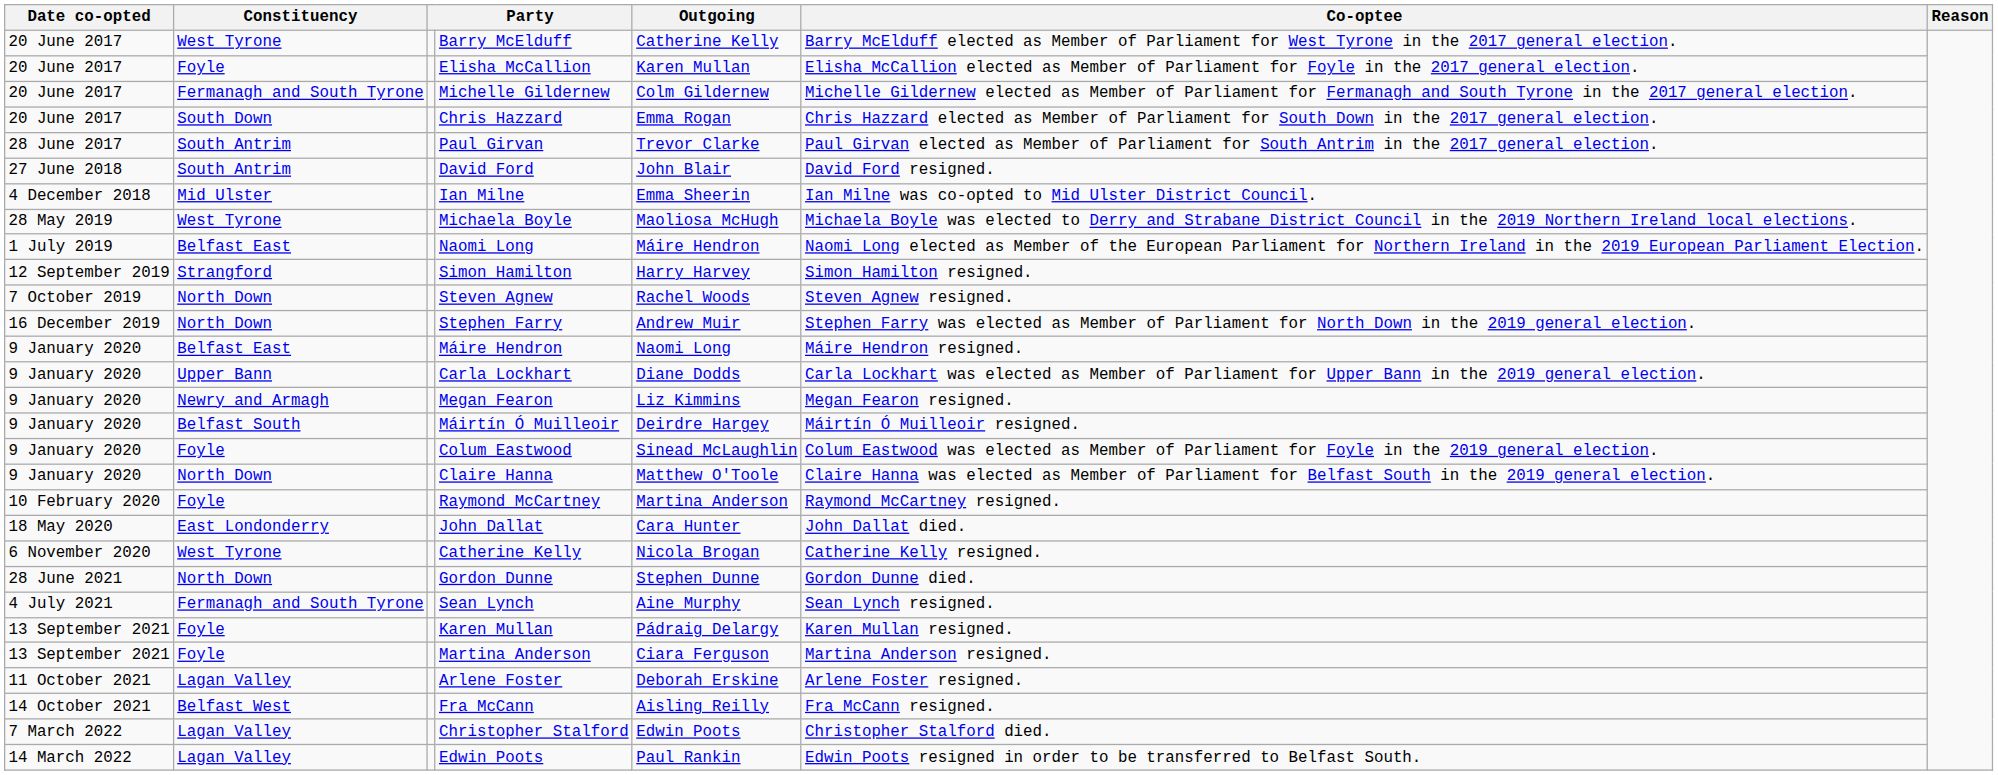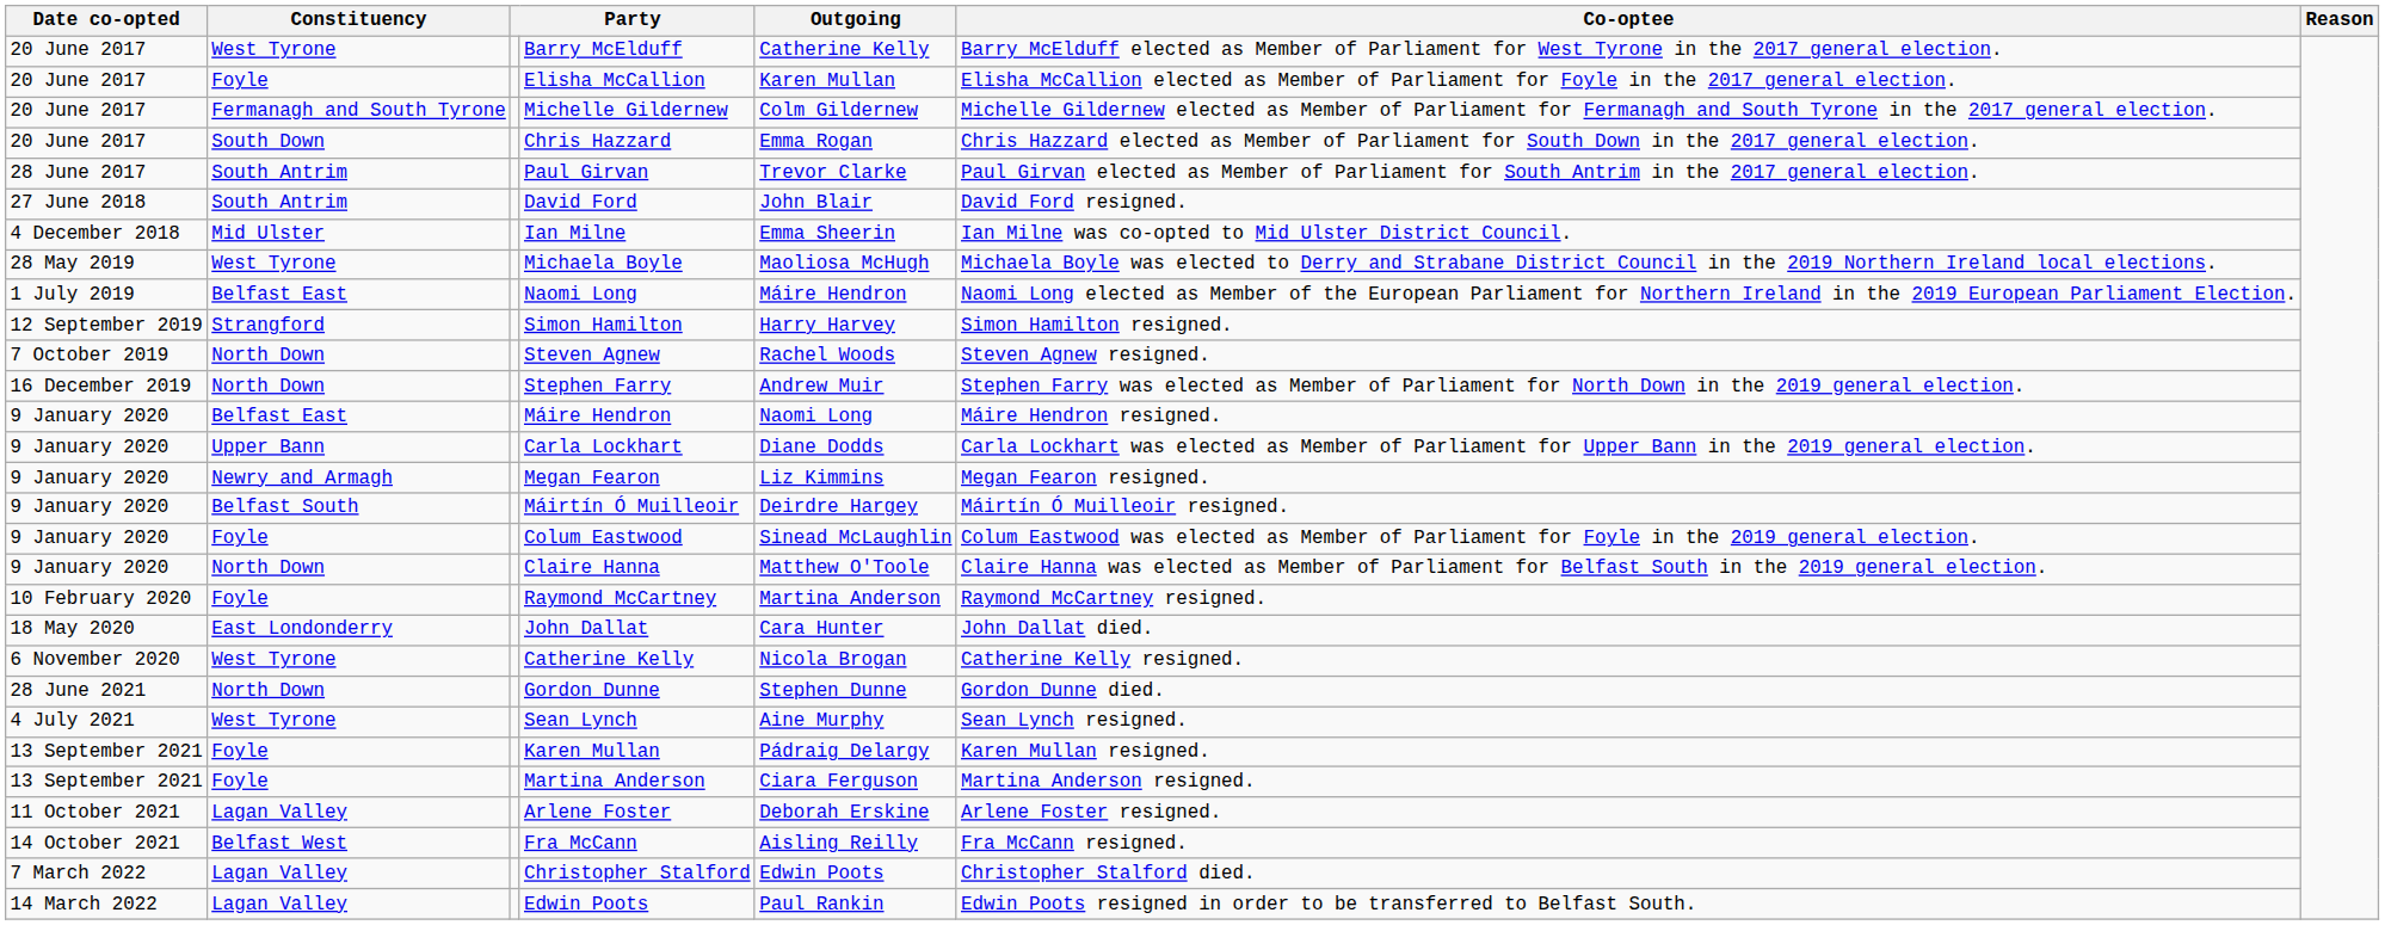Sean Lynch | Constituency: Fermanagh and South Tyrone -> West Tyrone
